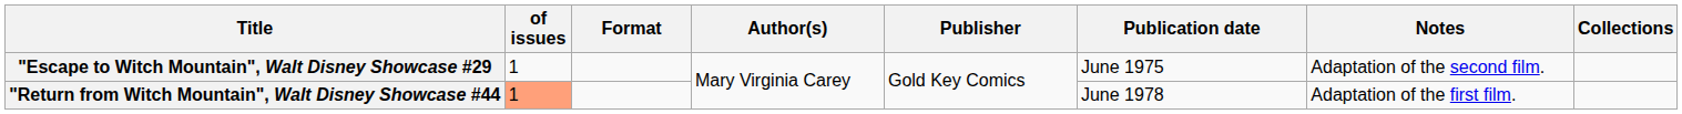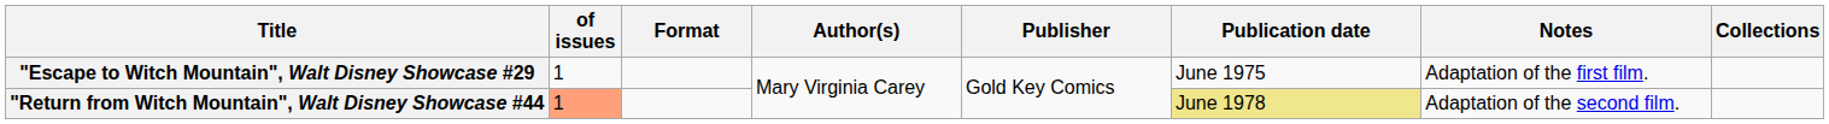"Escape to Witch Mountain", Walt Disney Showcase #29 | Notes: Adaptation of the second film. -> Adaptation of the first film.
"Return from Witch Mountain", Walt Disney Showcase #44 | Publication date: no background -> khaki background
"Return from Witch Mountain", Walt Disney Showcase #44 | Notes: Adaptation of the first film. -> Adaptation of the second film.
